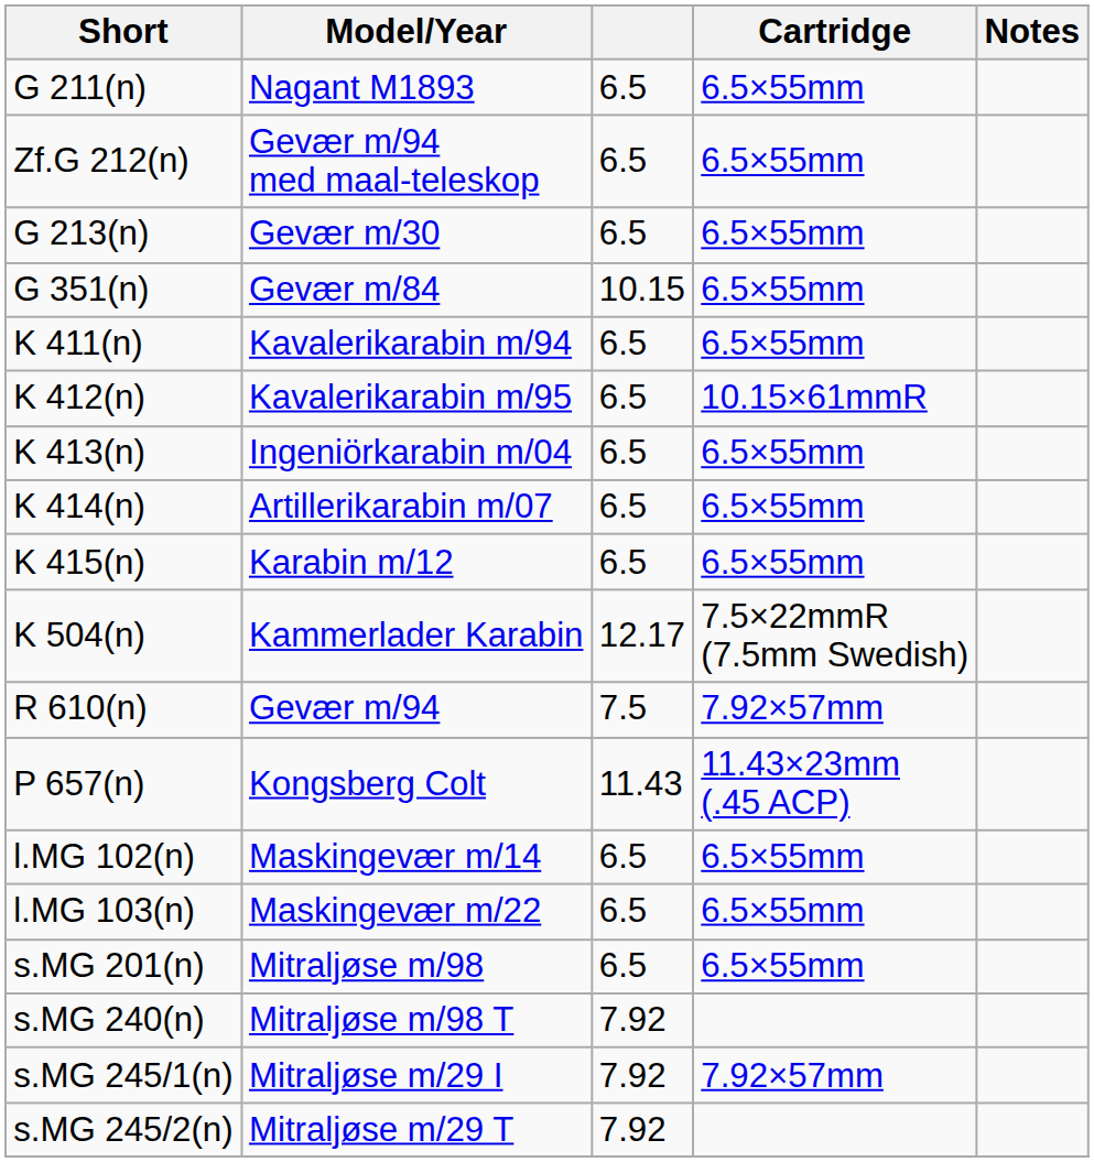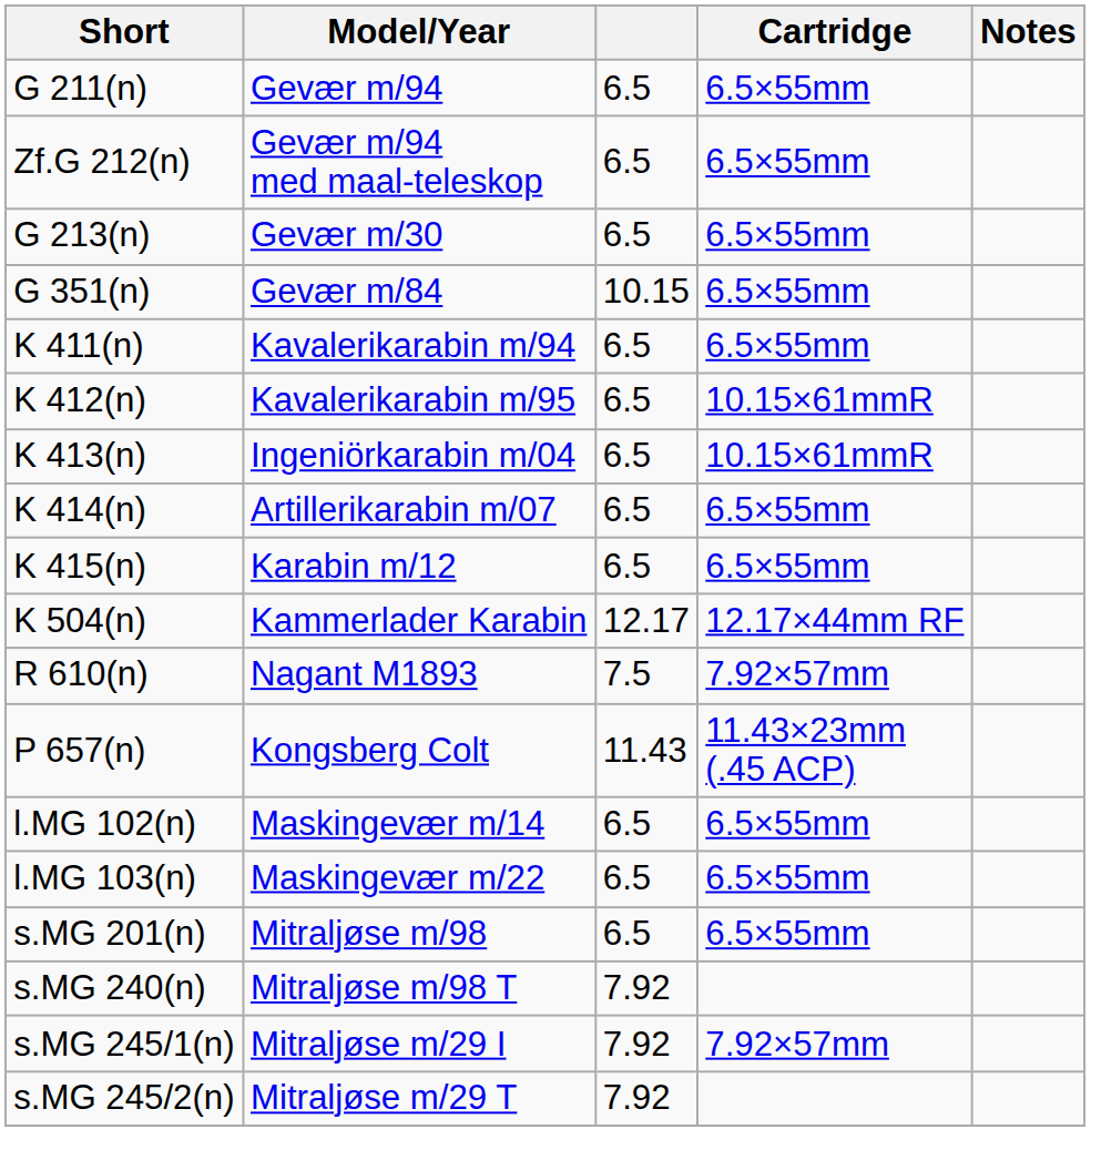G 211(n) | Model/Year: Nagant M1893 -> Gevær m/94
K 413(n) | Cartridge: 6.5×55mm -> 10.15×61mmR
K 504(n) | Cartridge: 7.5×22mmR (7.5mm Swedish) -> 12.17×44mm RF
R 610(n) | Model/Year: Gevær m/94 -> Nagant M1893
